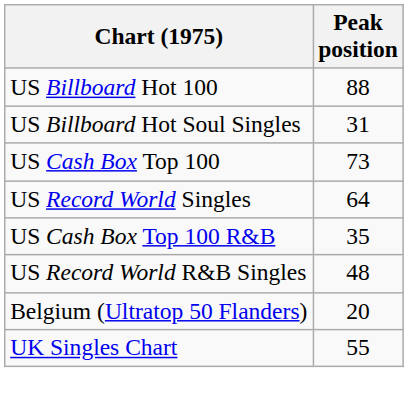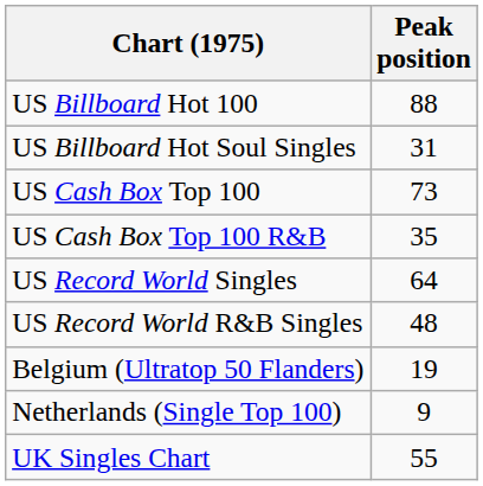rows swapped: US Cash Box Top 100 R&B <-> US Record World Singles
Belgium (Ultratop 50 Flanders) | Peak position: 20 -> 19
+ row: Netherlands (Single Top 100) | 9
